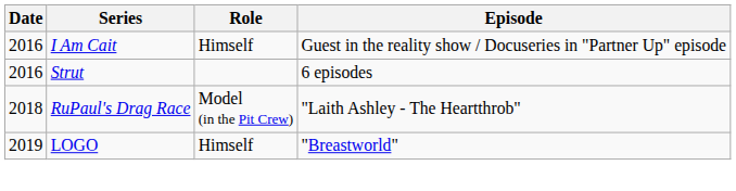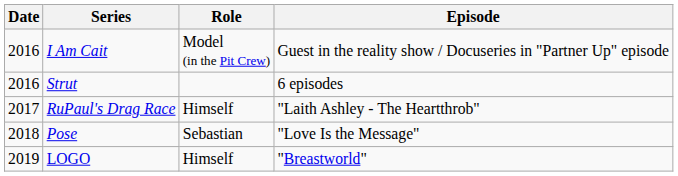I Am Cait | Role: Himself -> Model (in the Pit Crew)
RuPaul's Drag Race | Date: 2018 -> 2017
RuPaul's Drag Race | Role: Model (in the Pit Crew) -> Himself
+ row: 2018 | Pose | Sebastian | "Love Is the Message"
